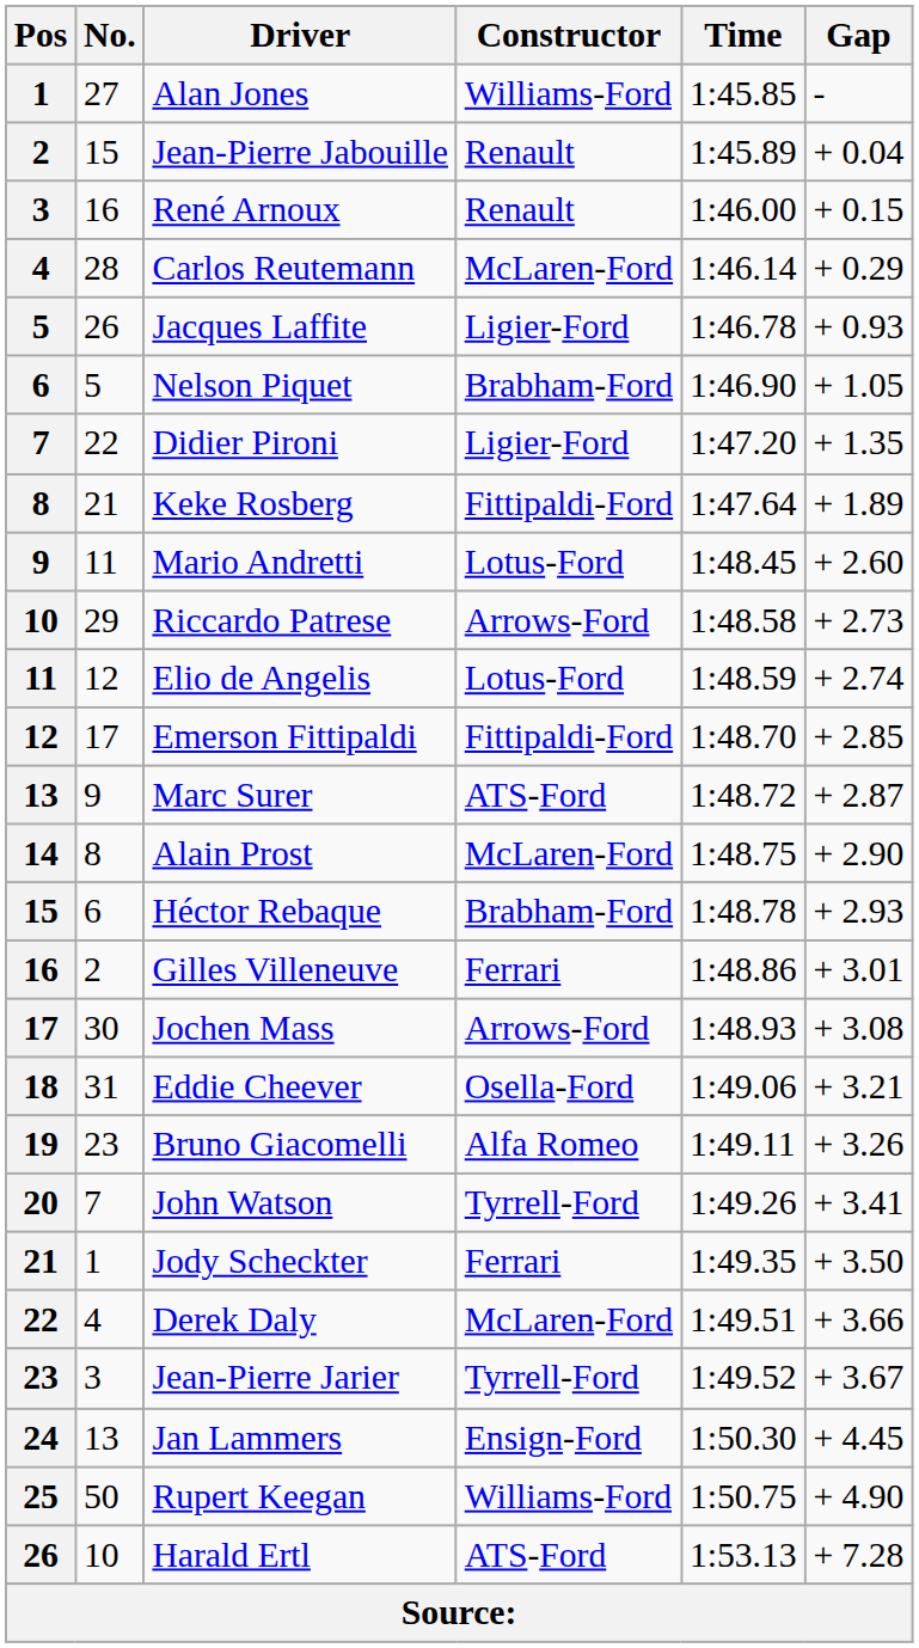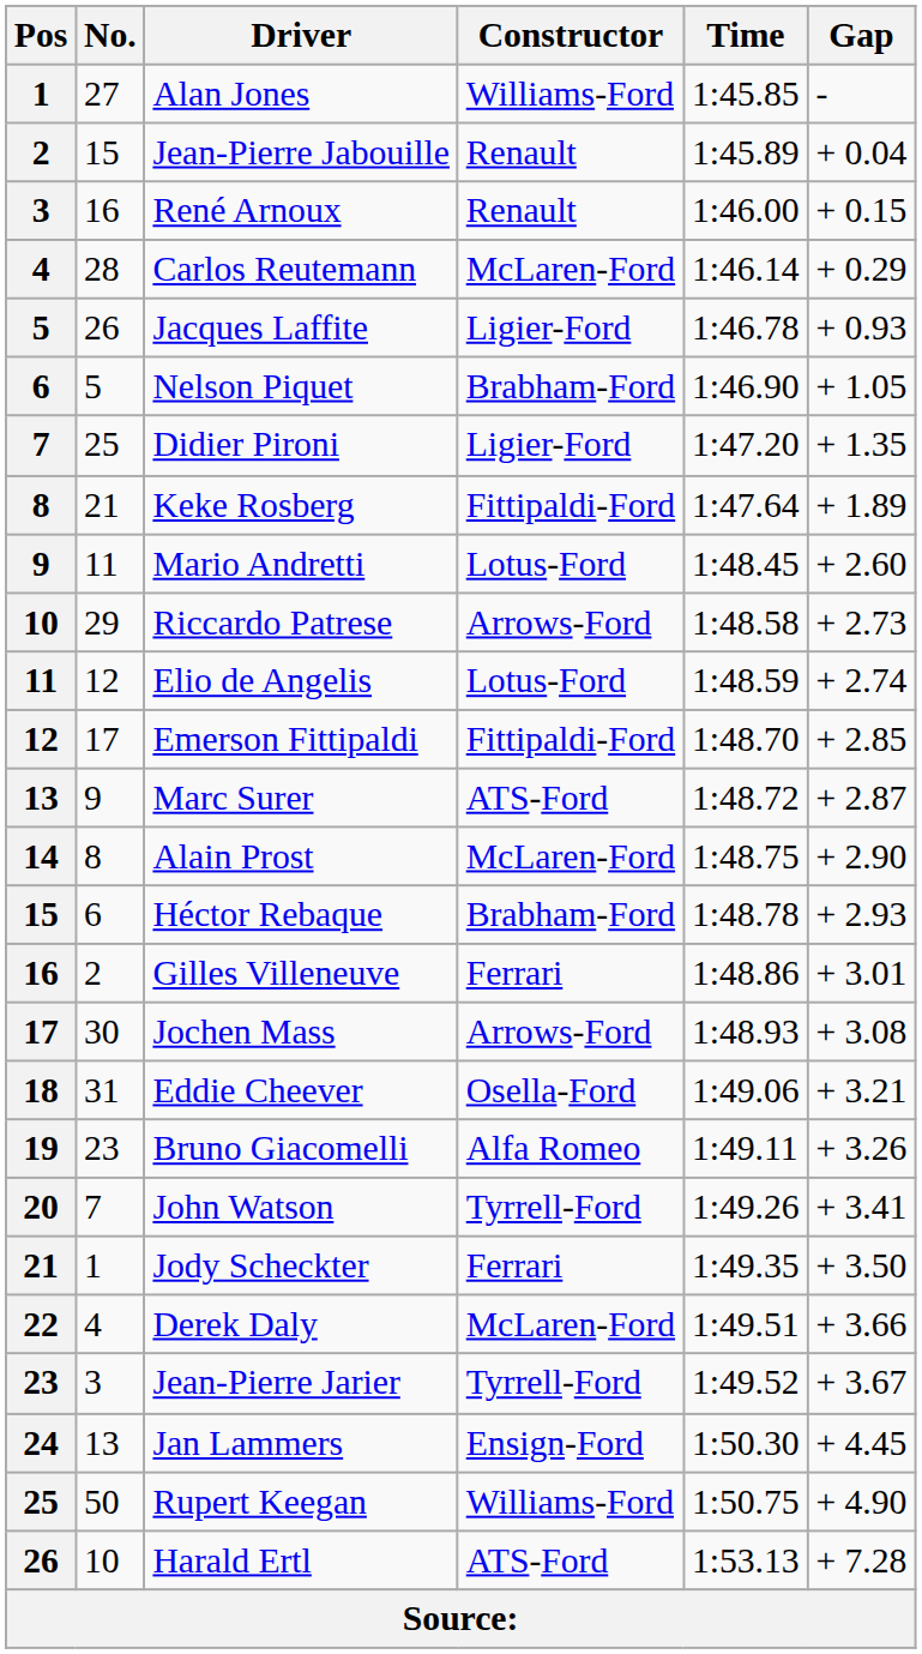Didier Pironi | No.: 22 -> 25
